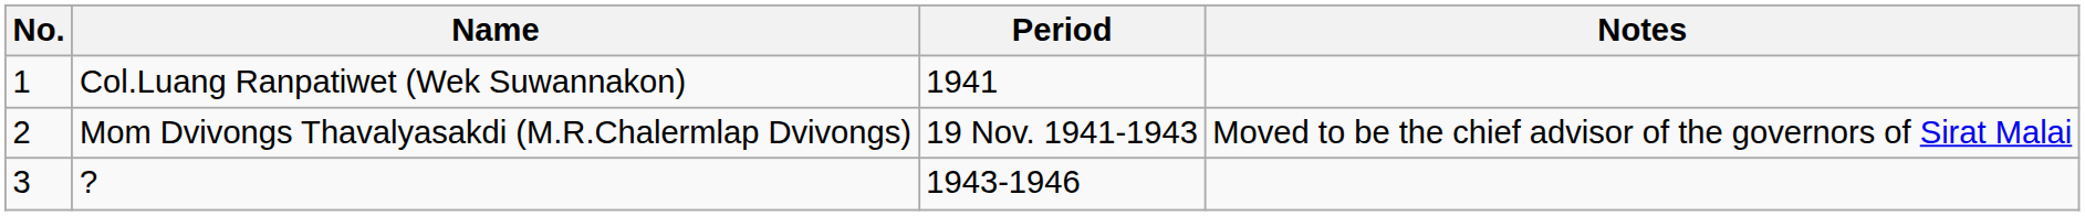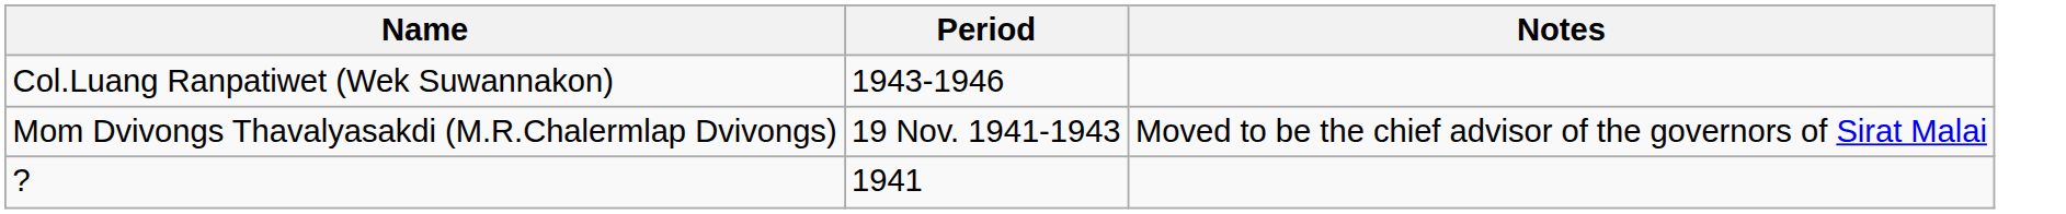- column: No. | 1 | 2 | 3
Col.Luang Ranpatiwet (Wek Suwannakon) | Period: 1941 -> 1943-1946
? | Period: 1943-1946 -> 1941
